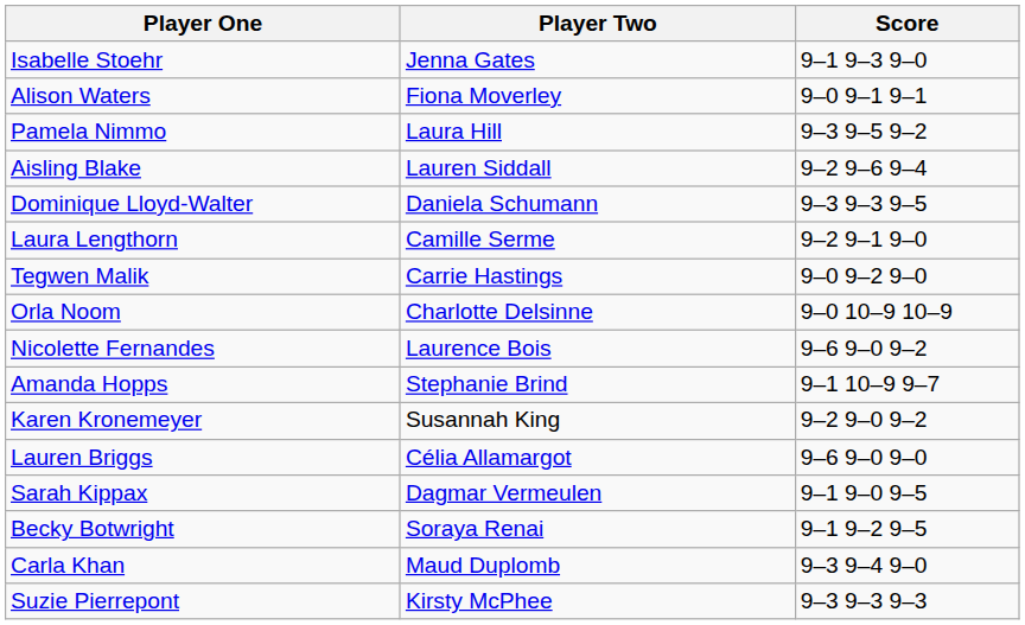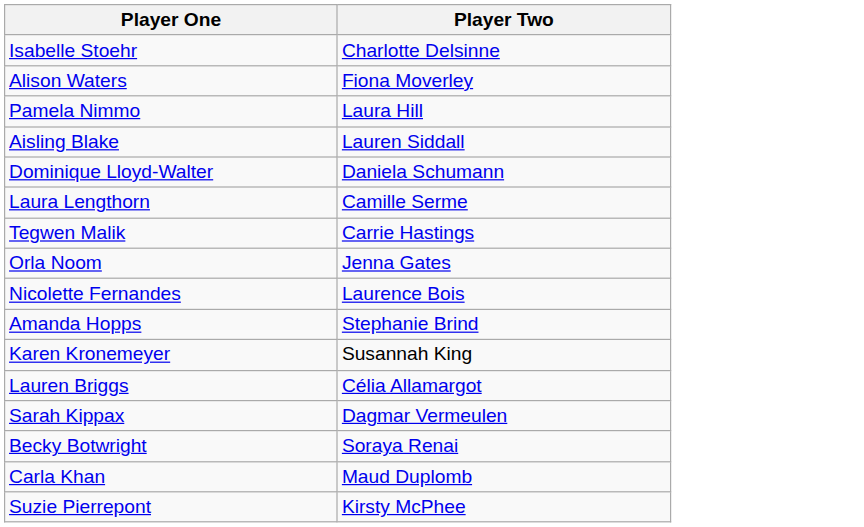- column: Score | 9–1 9–3 9–0 | 9–0 9–1 9–1 | 9–3 9–5 9–2 | 9–2 9–6 9–4 | 9–3 9–3 9–5 | 9–2 9–1 9–0 | 9–0 9–2 9–0 | 9–0 10–9 10–9 | 9–6 9–0 9–2 | 9–1 10–9 9–7 | 9–2 9–0 9–2 | 9–6 9–0 9–0 | 9–1 9–0 9–5 | 9–1 9–2 9–5 | 9–3 9–4 9–0 | 9–3 9–3 9–3
Isabelle Stoehr | Player Two: Jenna Gates -> Charlotte Delsinne
Orla Noom | Player Two: Charlotte Delsinne -> Jenna Gates
